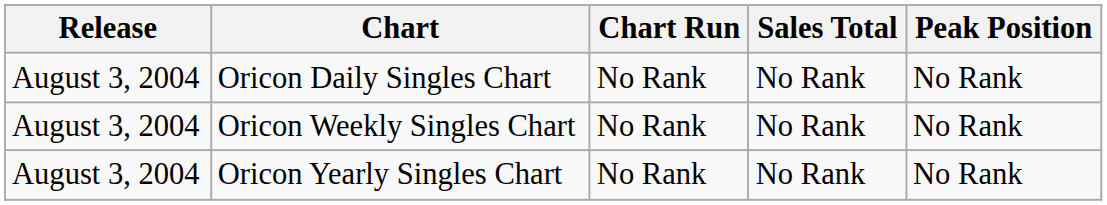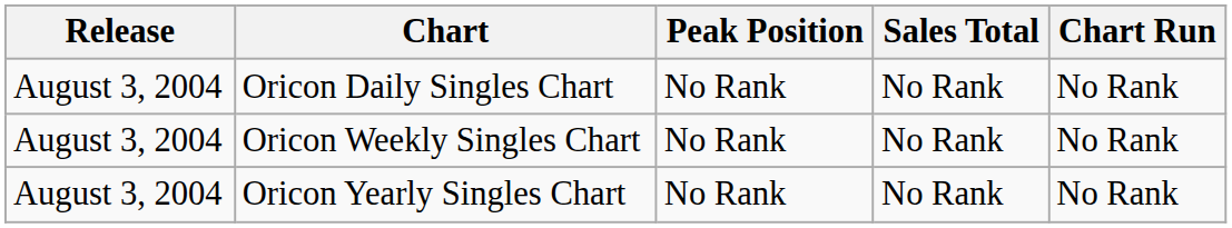columns swapped: Peak Position <-> Chart Run
